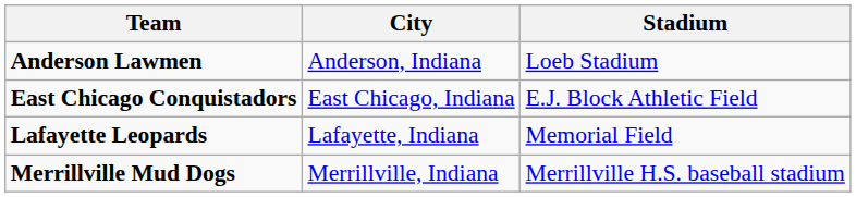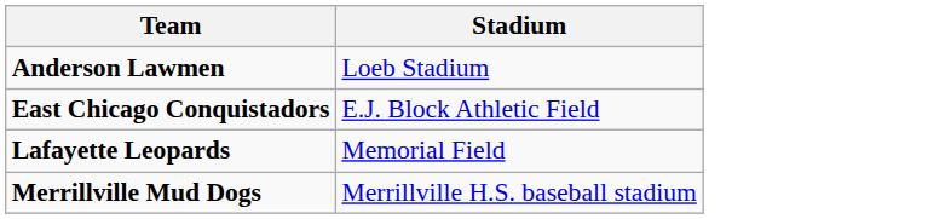- column: City | Anderson, Indiana | East Chicago, Indiana | Lafayette, Indiana | Merrillville, Indiana
